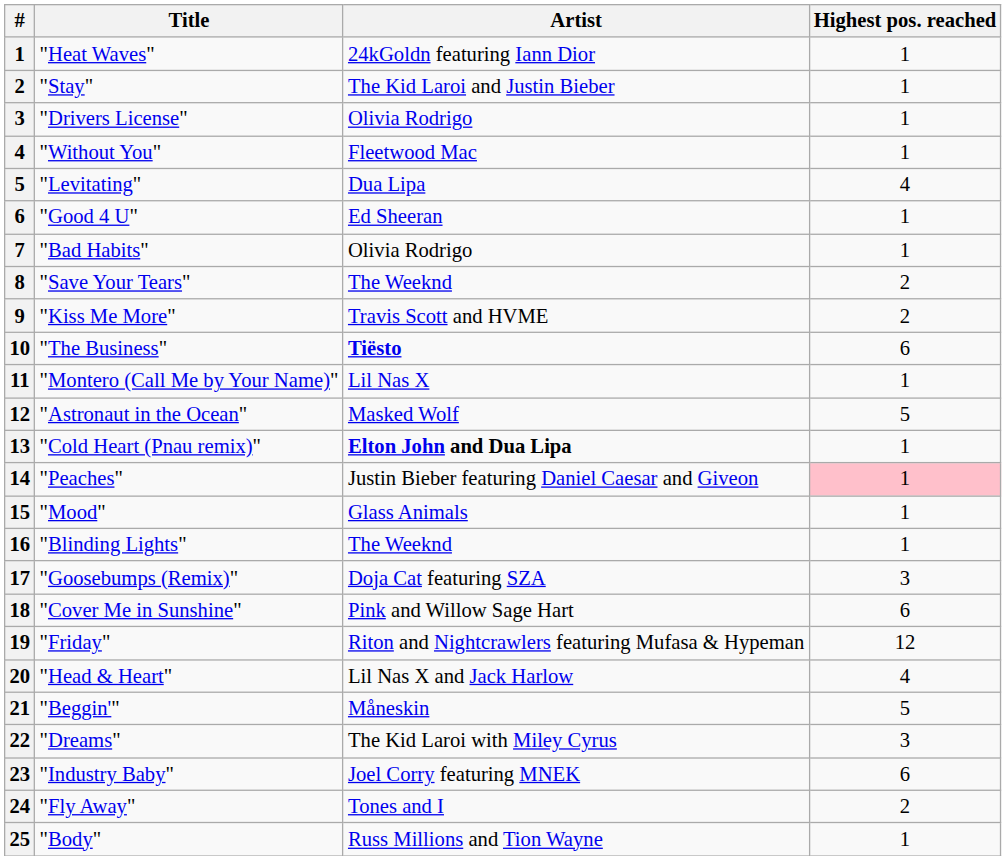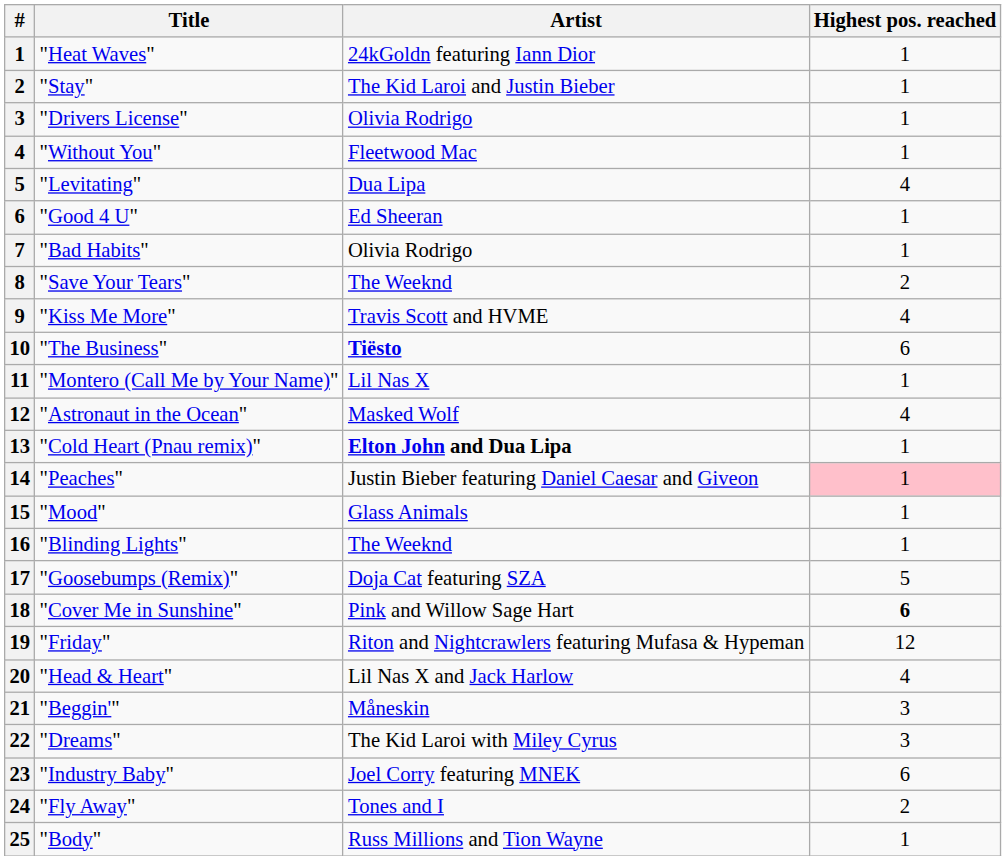"Kiss Me More" | Highest pos. reached: 2 -> 4
"Astronaut in the Ocean" | Highest pos. reached: 5 -> 4
"Goosebumps (Remix)" | Highest pos. reached: 3 -> 5
"Cover Me in Sunshine" | Highest pos. reached: normal -> bold
"Beggin'" | Highest pos. reached: 5 -> 3
